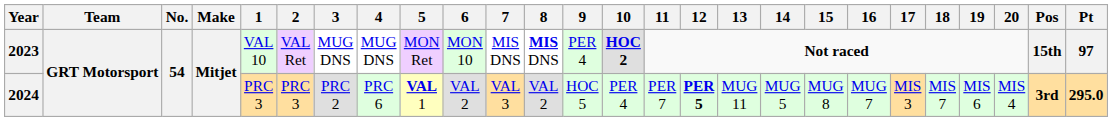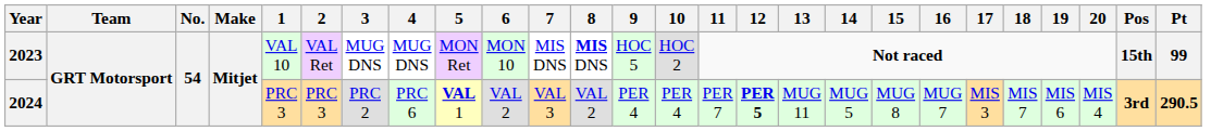2023 | 9: PER 4 -> HOC 5
2023 | 10: bold -> normal
2023 | Pt: 97 -> 99
2024 | 9: HOC 5 -> PER 4
2024 | Pt: 295.0 -> 290.5
